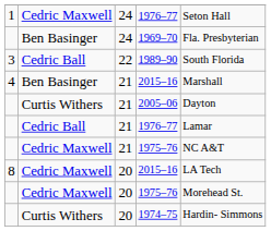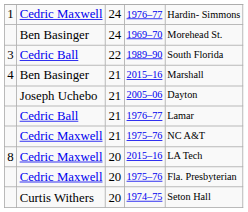24 / 1976–77 | column 5: Seton Hall -> Hardin- Simmons
1969–70 | column 5: Fla. Presbyterian -> Morehead St.
2005–06 | column 2: Curtis Withers -> Joseph Uchebo
20 / 1975–76 | column 5: Morehead St. -> Fla. Presbyterian
1974–75 | column 5: Hardin- Simmons -> Seton Hall
